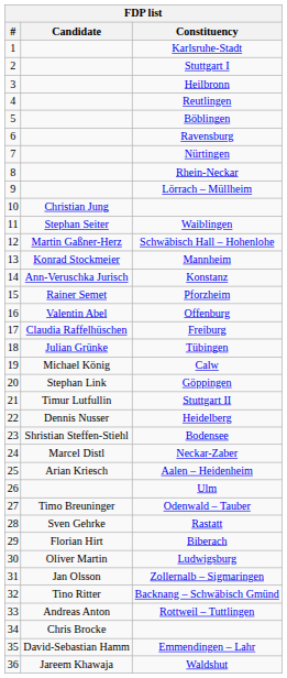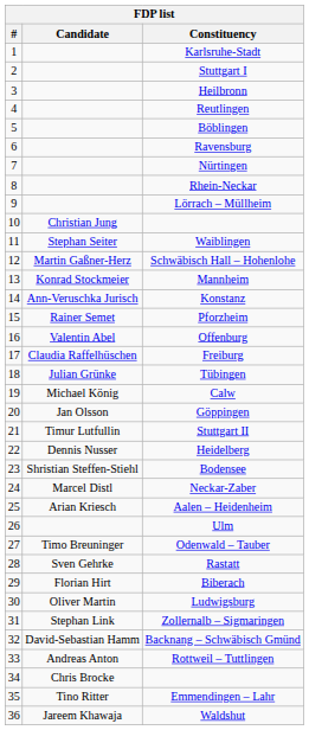Göppingen | Candidate: Stephan Link -> Jan Olsson
Zollernalb – Sigmaringen | Candidate: Jan Olsson -> Stephan Link
Backnang – Schwäbisch Gmünd | Candidate: Tino Ritter -> David-Sebastian Hamm
Emmendingen – Lahr | Candidate: David-Sebastian Hamm -> Tino Ritter
